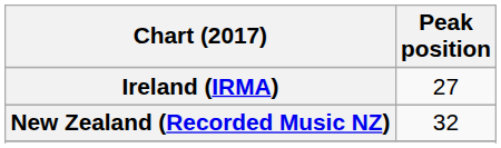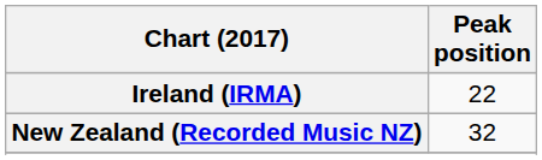Ireland (IRMA) | Peak position: 27 -> 22
